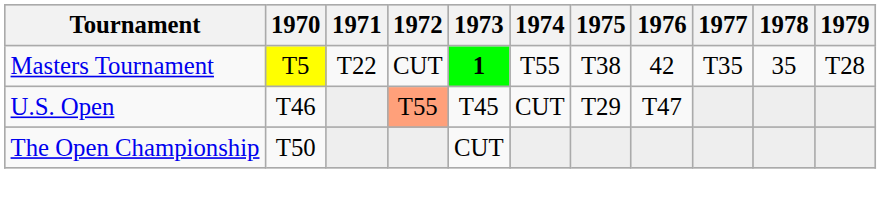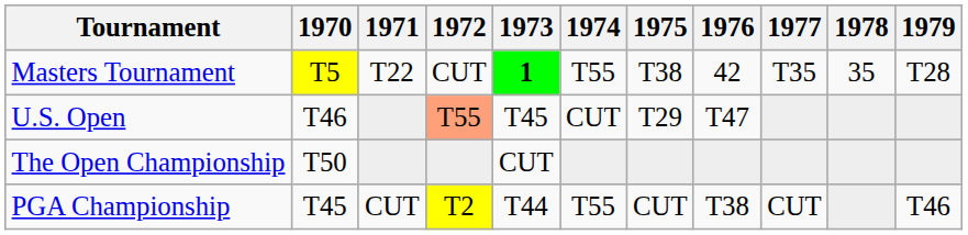+ row: PGA Championship | T45 | CUT | T2 | T44 | T55 | CUT | T38 | CUT | T46
